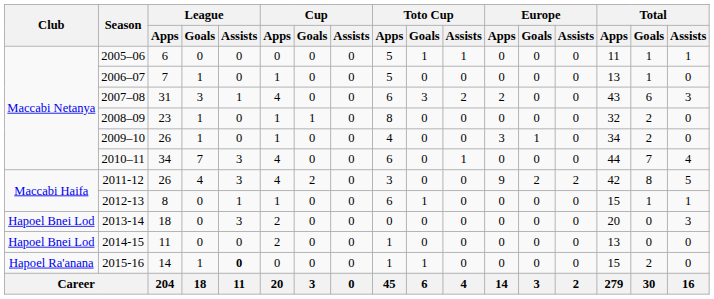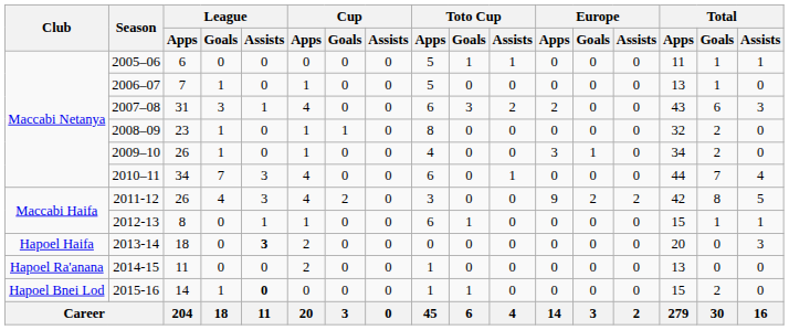2013-14 | Club: Hapoel Bnei Lod -> Hapoel Haifa
2013-14 | League / Assists: normal -> bold
2014-15 | Club: Hapoel Bnei Lod -> Hapoel Ra'anana
2015-16 | Club: Hapoel Ra'anana -> Hapoel Bnei Lod
